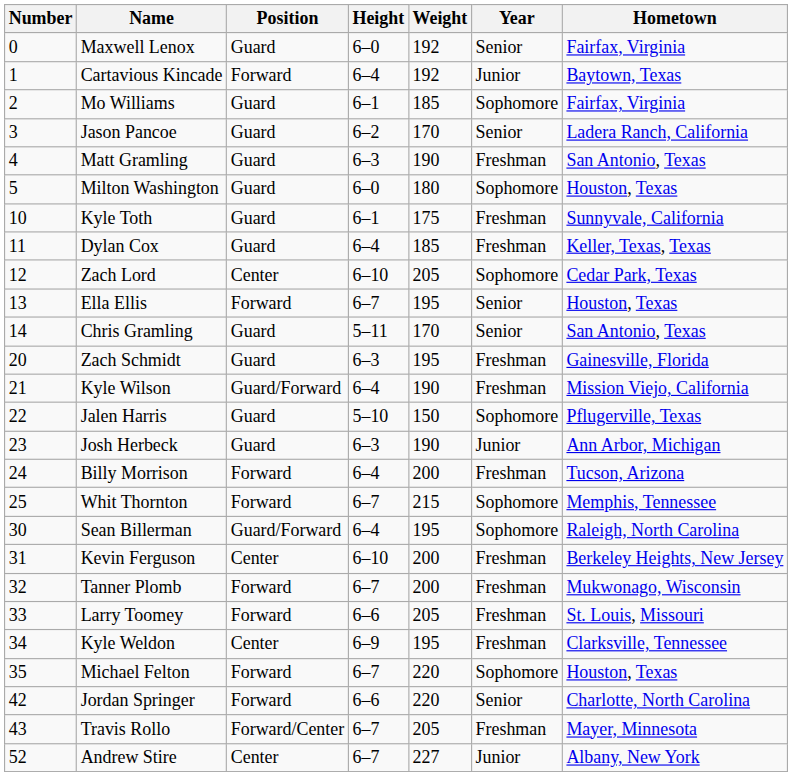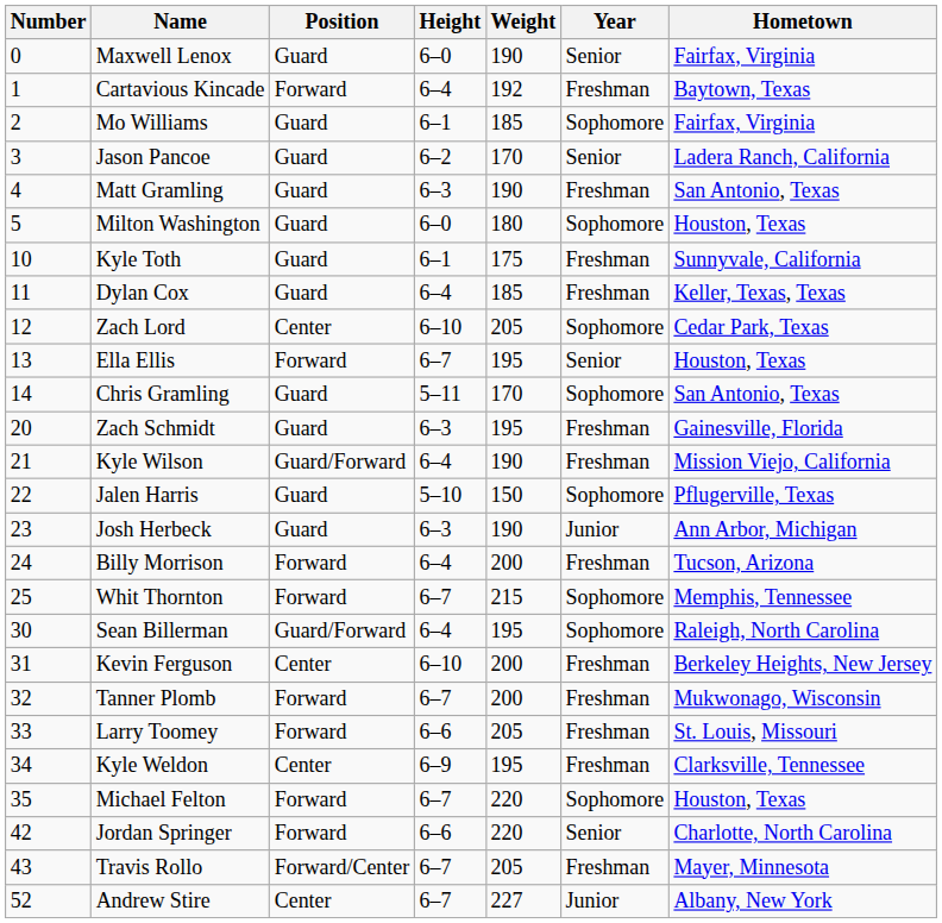Maxwell Lenox | Weight: 192 -> 190
Cartavious Kincade | Year: Junior -> Freshman
Chris Gramling | Year: Senior -> Sophomore
